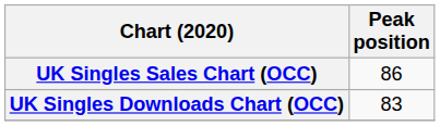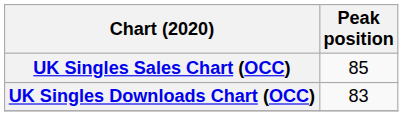UK Singles Sales Chart (OCC) | Peak position: 86 -> 85
